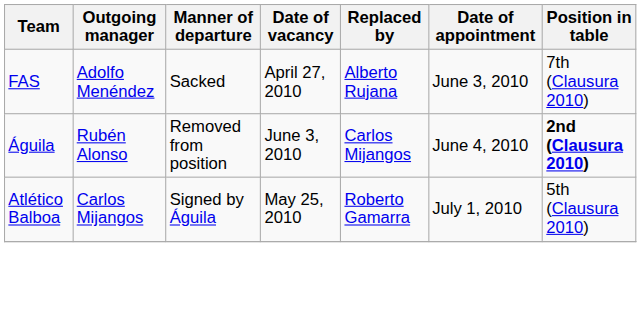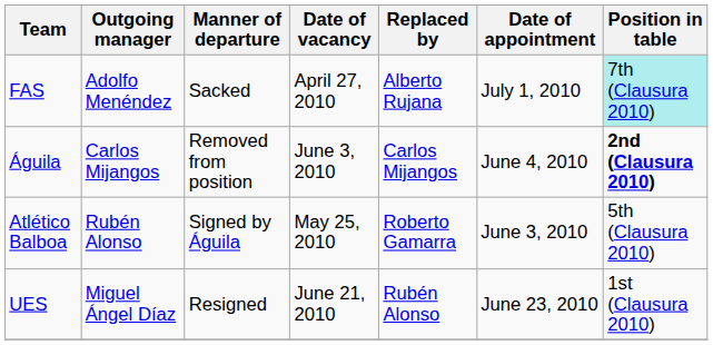FAS | Date of appointment: June 3, 2010 -> July 1, 2010
FAS | Position in table: no background -> paleturquoise background
Águila | Outgoing manager: Rubén Alonso -> Carlos Mijangos
Atlético Balboa | Outgoing manager: Carlos Mijangos -> Rubén Alonso
Atlético Balboa | Date of appointment: July 1, 2010 -> June 3, 2010
+ row: UES | Miguel Ángel Díaz | Resigned | June 21, 2010 | Rubén Alonso | June 23, 2010 | 1st (Clausura 2010)
